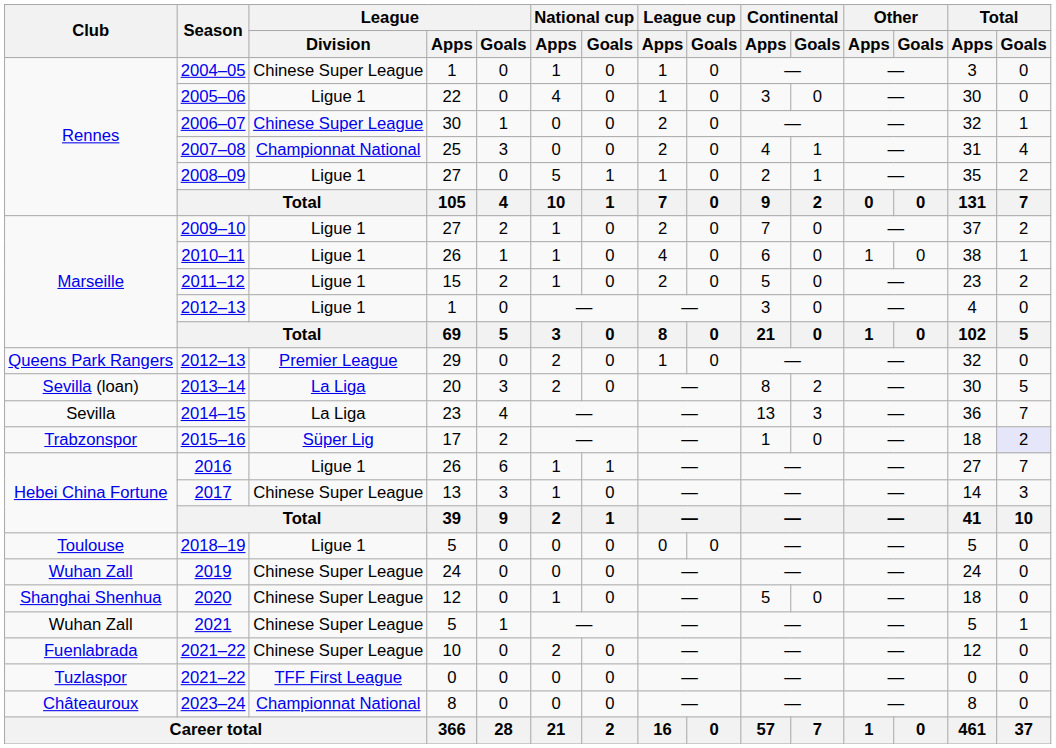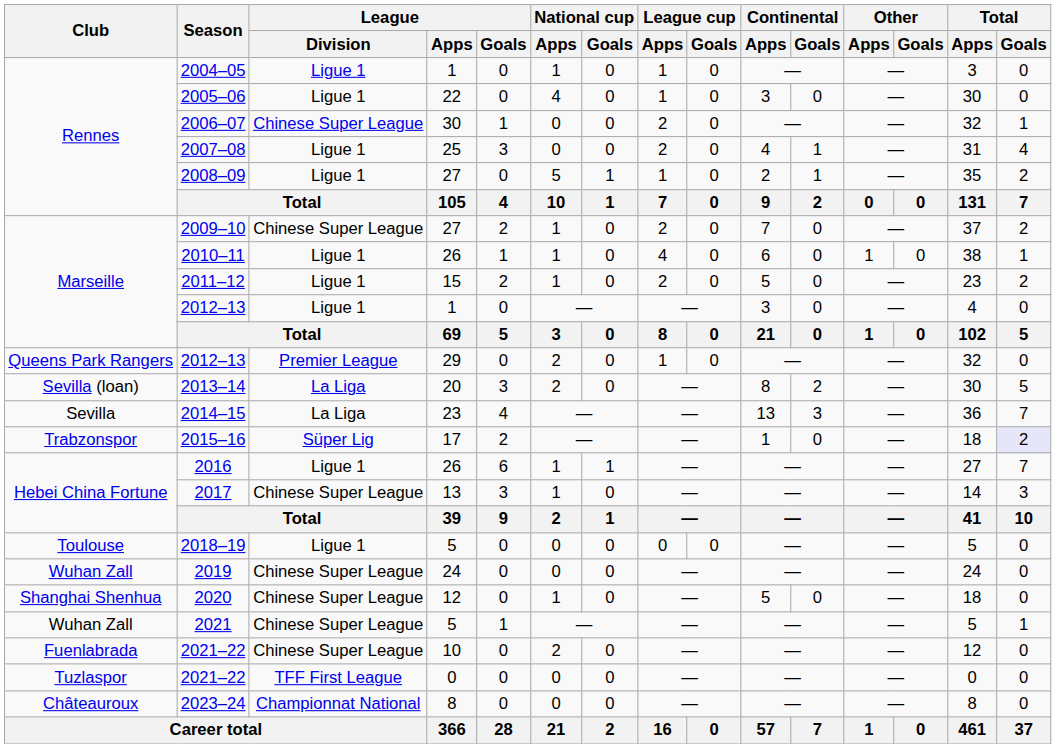2004–05 | League / Division: Chinese Super League -> Ligue 1
2007–08 | League / Division: Championnat National -> Ligue 1
2009–10 | League / Division: Ligue 1 -> Chinese Super League
